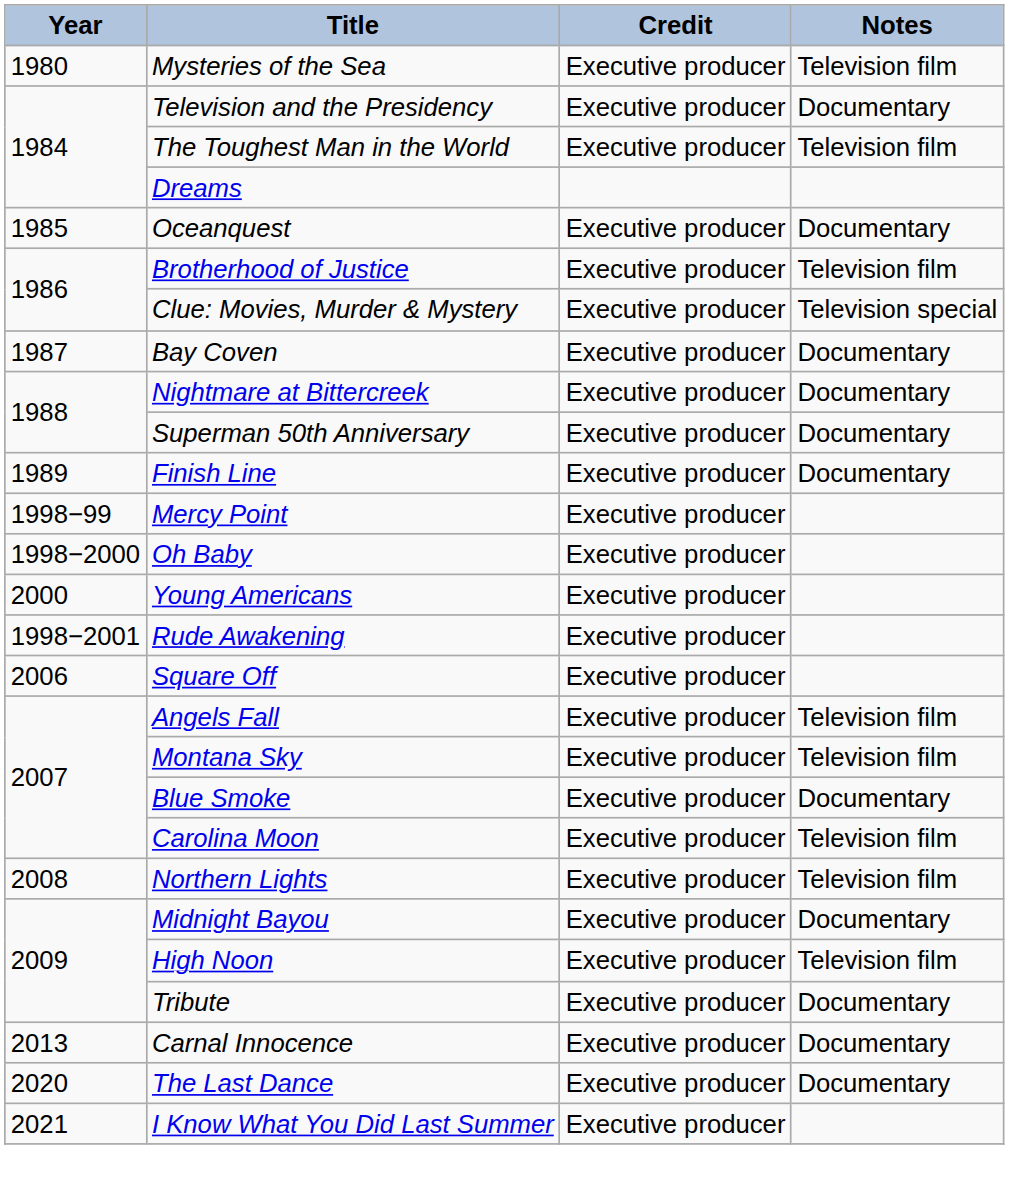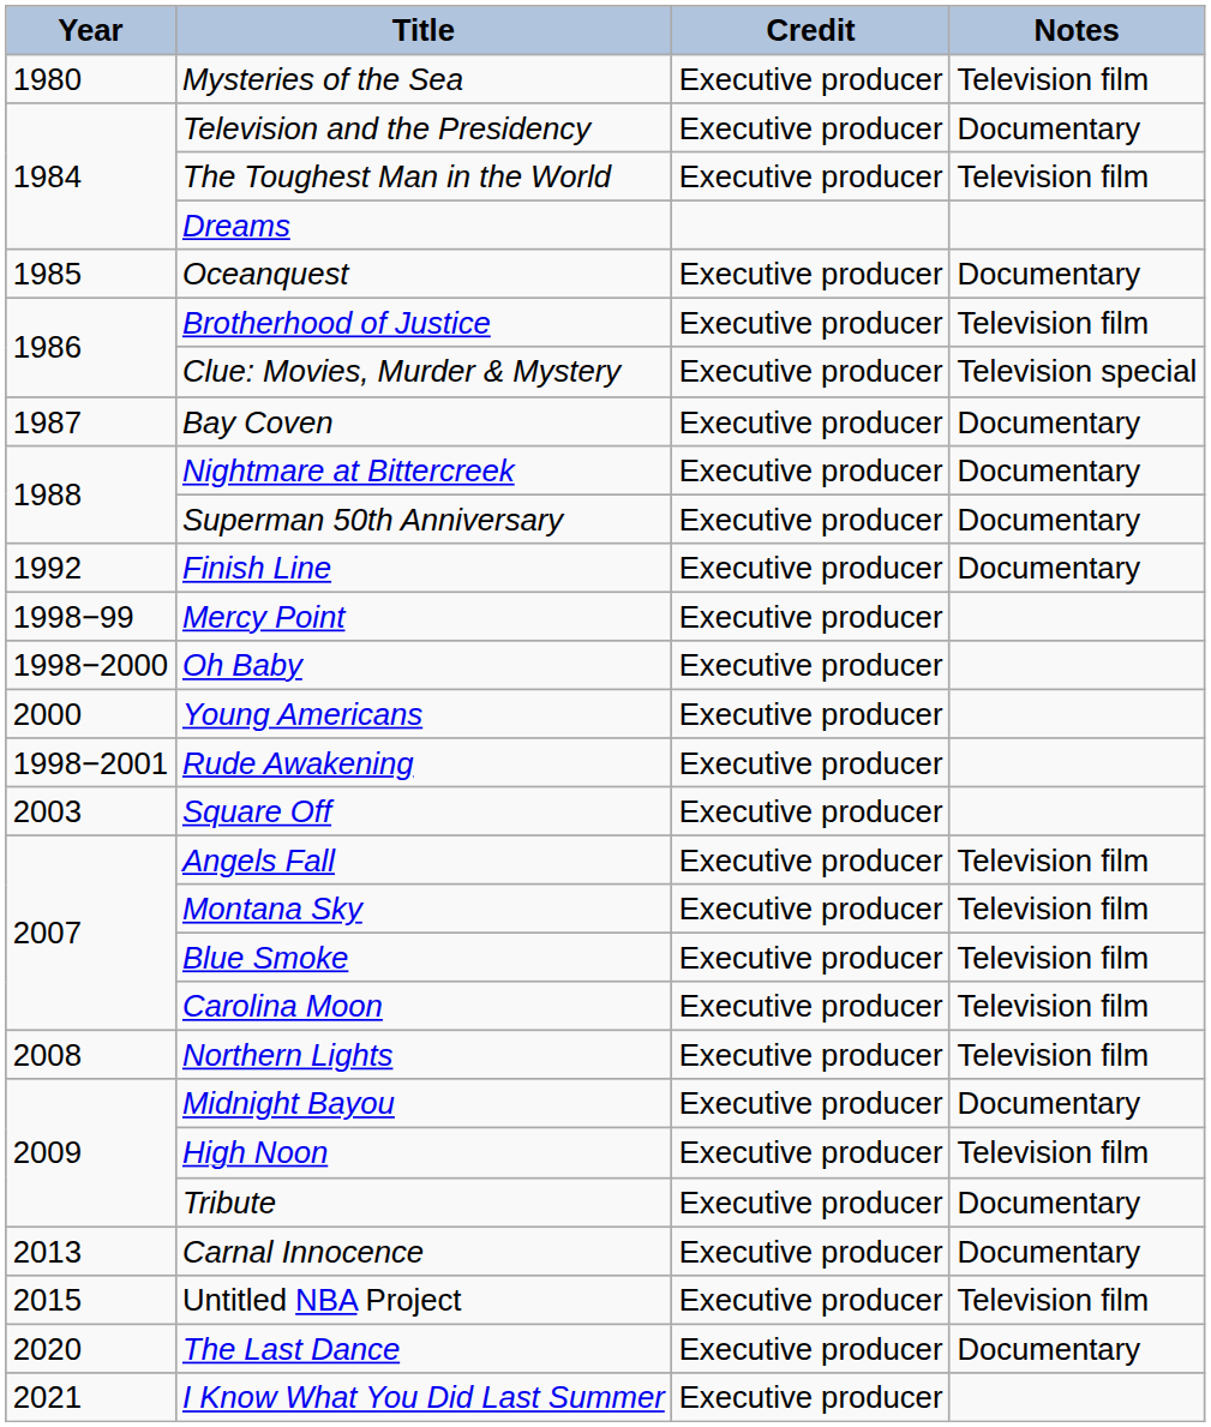Finish Line | Year: 1989 -> 1992
Square Off | Year: 2006 -> 2003
Blue Smoke | Notes: Documentary -> Television film
+ row: 2015 | Untitled NBA Project | Executive producer | Television film
